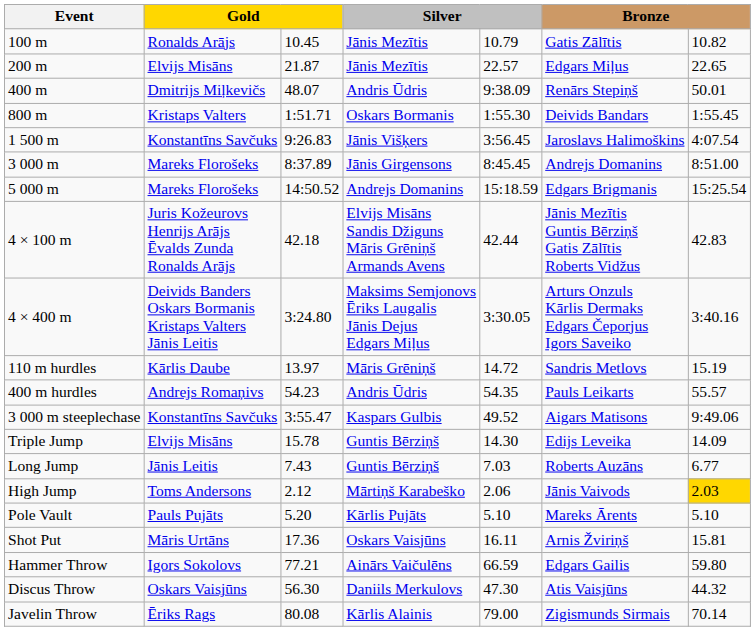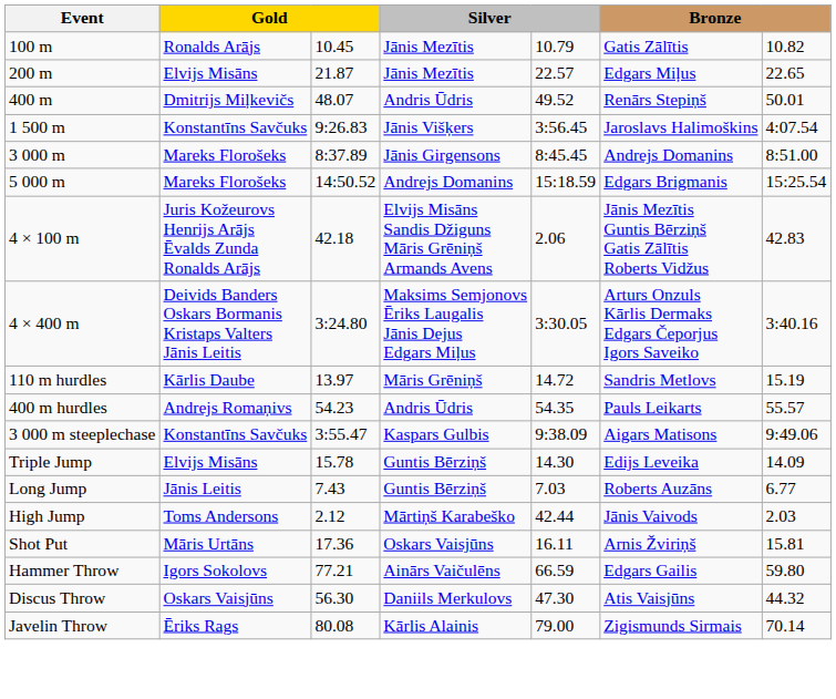400 m | column 5: 9:38.09 -> 49.52
- row: 800 m | Kristaps Valters | 1:51.71 | Oskars Bormanis | 1:55.30 | Deivids Bandars | 1:55.45
4 × 100 m | column 5: 42.44 -> 2.06
3 000 m steeplechase | column 5: 49.52 -> 9:38.09
High Jump | column 5: 2.06 -> 42.44
High Jump | column 7: gold background -> no background
- row: Pole Vault | Pauls Pujāts | 5.20 | Kārlis Pujāts | 5.10 | Mareks Ārents | 5.10
